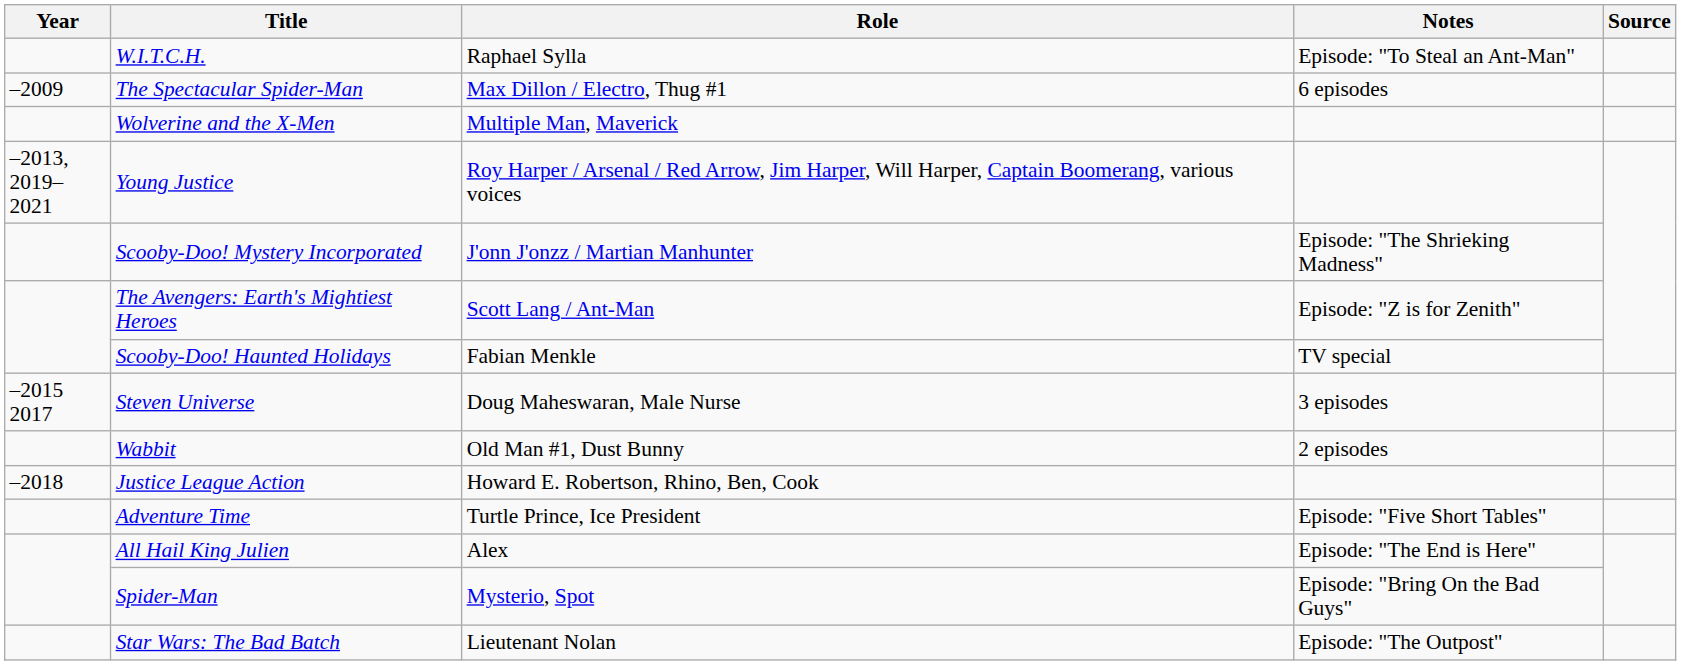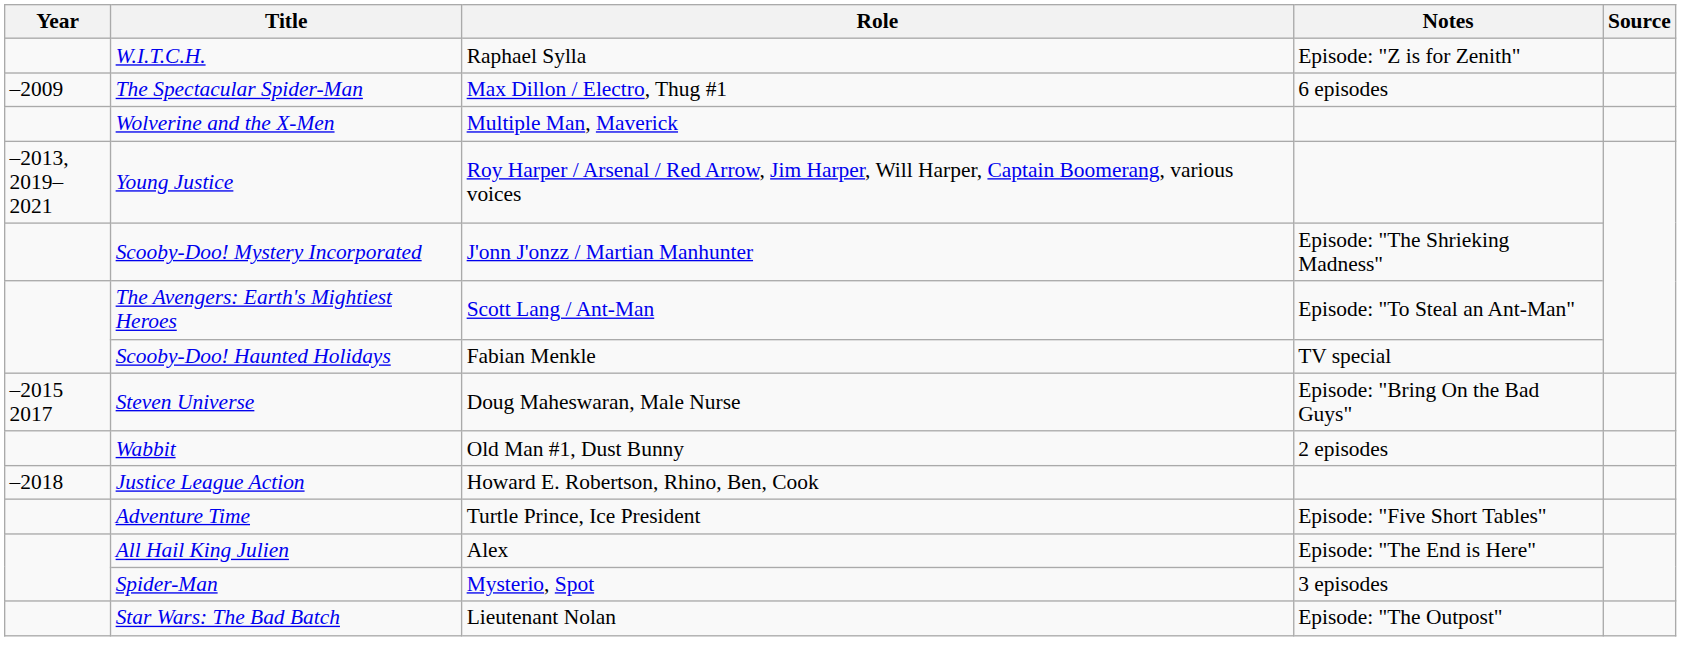W.I.T.C.H. | Notes: Episode: "To Steal an Ant-Man" -> Episode: "Z is for Zenith"
The Avengers: Earth's Mightiest Heroes | Notes: Episode: "Z is for Zenith" -> Episode: "To Steal an Ant-Man"
Steven Universe | Notes: 3 episodes -> Episode: "Bring On the Bad Guys"
Spider-Man | Notes: Episode: "Bring On the Bad Guys" -> 3 episodes
